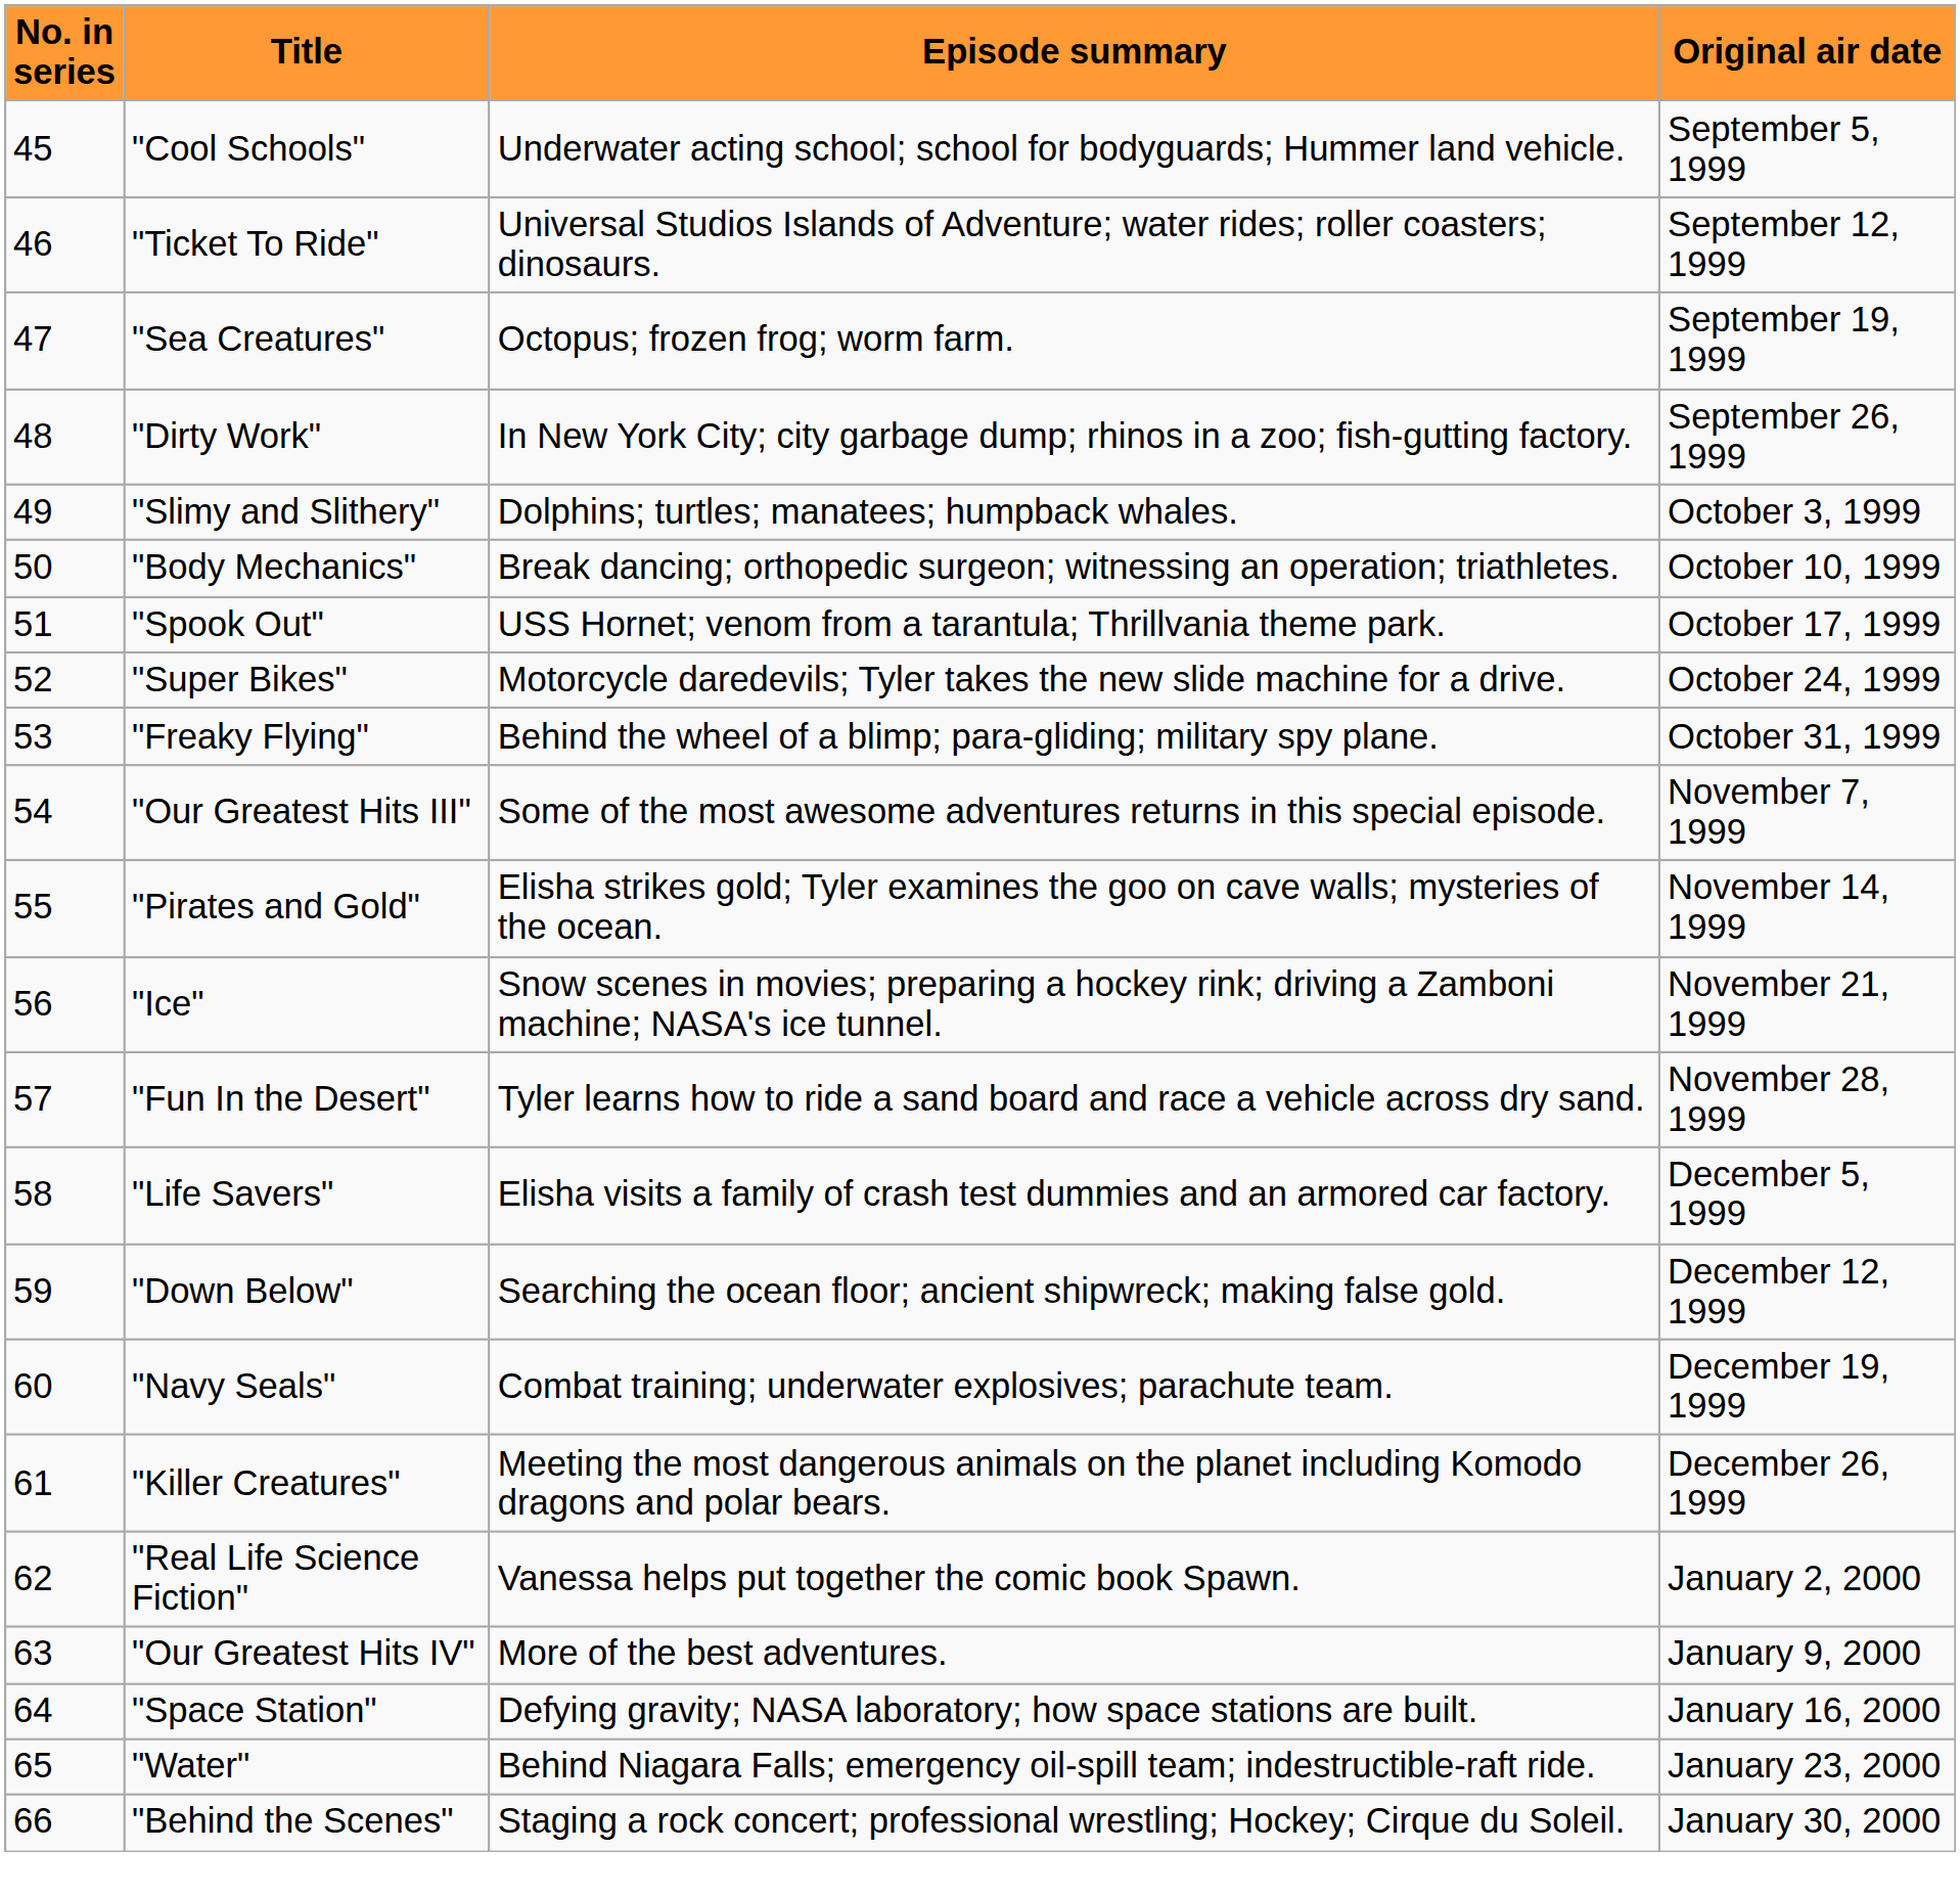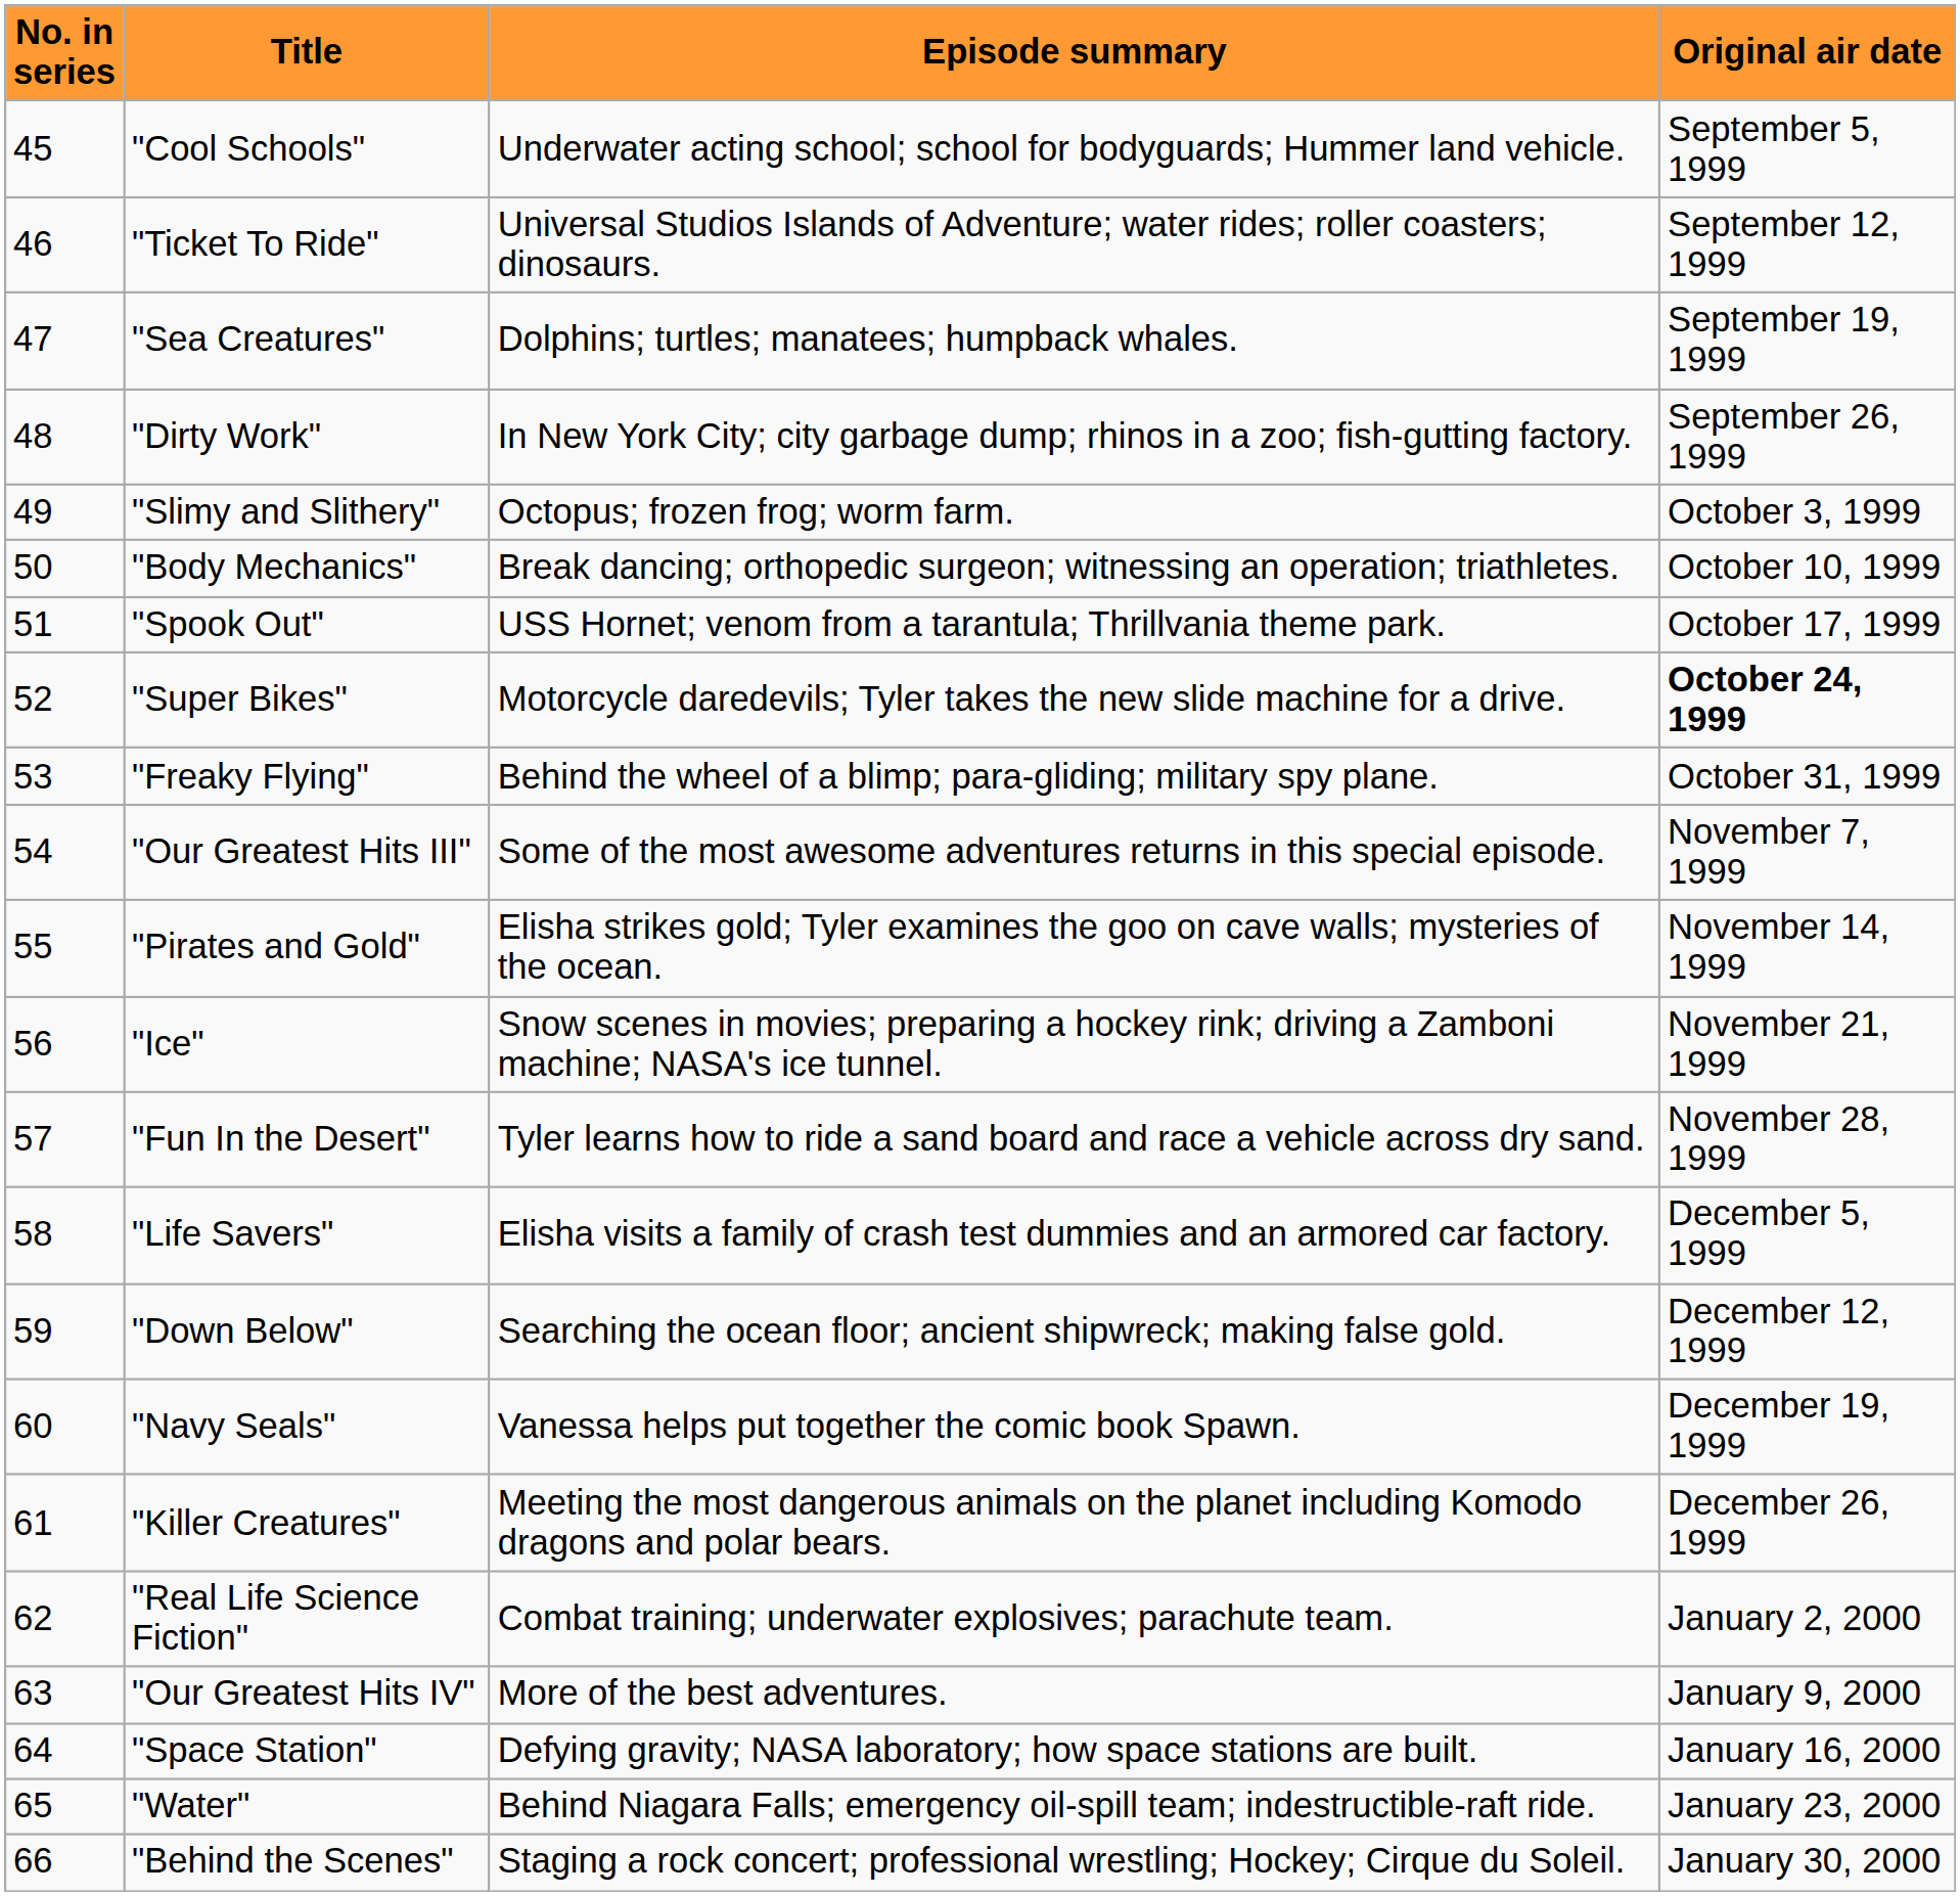"Sea Creatures" | Episode summary: Octopus; frozen frog; worm farm. -> Dolphins; turtles; manatees; humpback whales.
"Slimy and Slithery" | Episode summary: Dolphins; turtles; manatees; humpback whales. -> Octopus; frozen frog; worm farm.
"Super Bikes" | Original air date: normal -> bold
"Navy Seals" | Episode summary: Combat training; underwater explosives; parachute team. -> Vanessa helps put together the comic book Spawn.
"Real Life Science Fiction" | Episode summary: Vanessa helps put together the comic book Spawn. -> Combat training; underwater explosives; parachute team.
